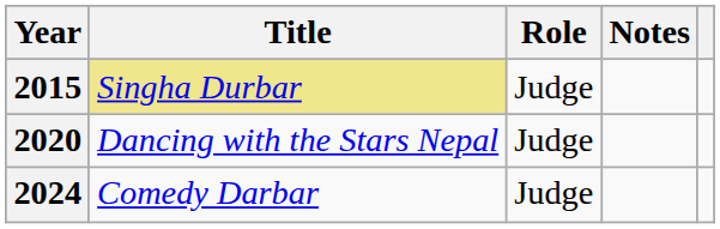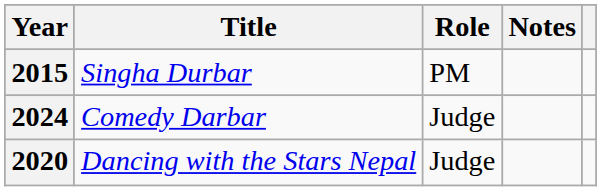2015 | Title: khaki background -> no background
2015 | Role: Judge -> PM
rows swapped: 2020 <-> 2024
